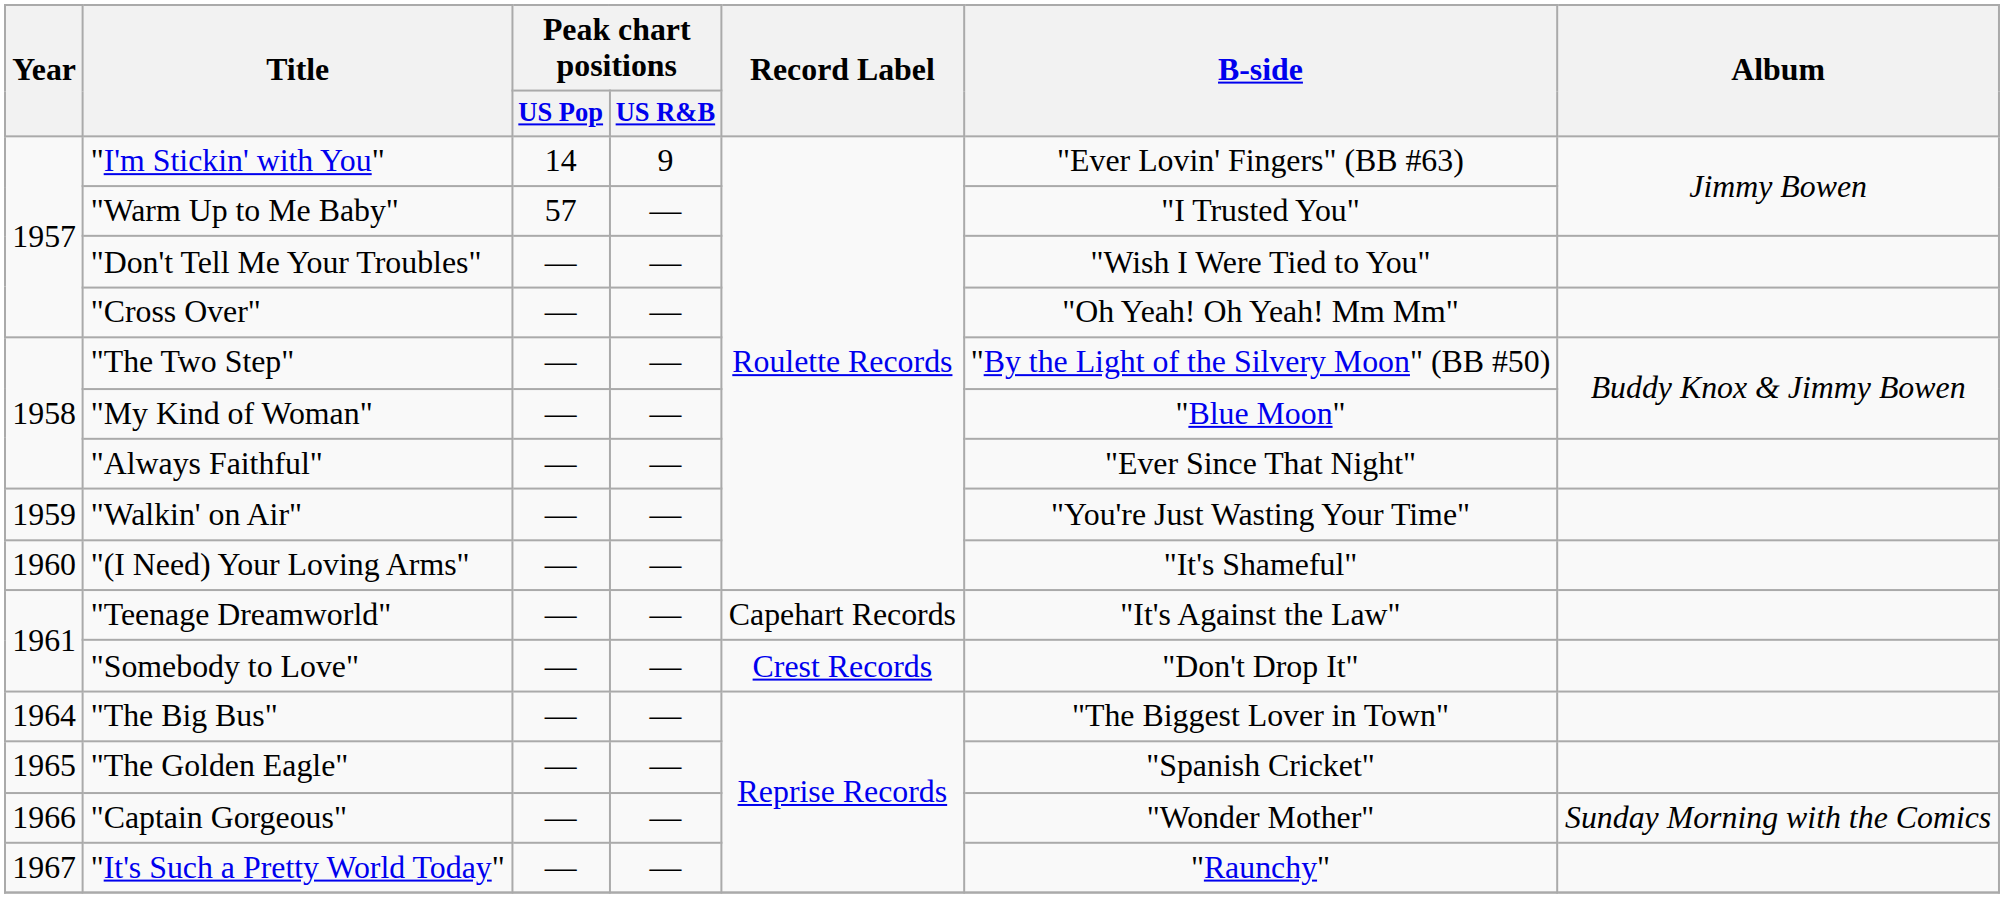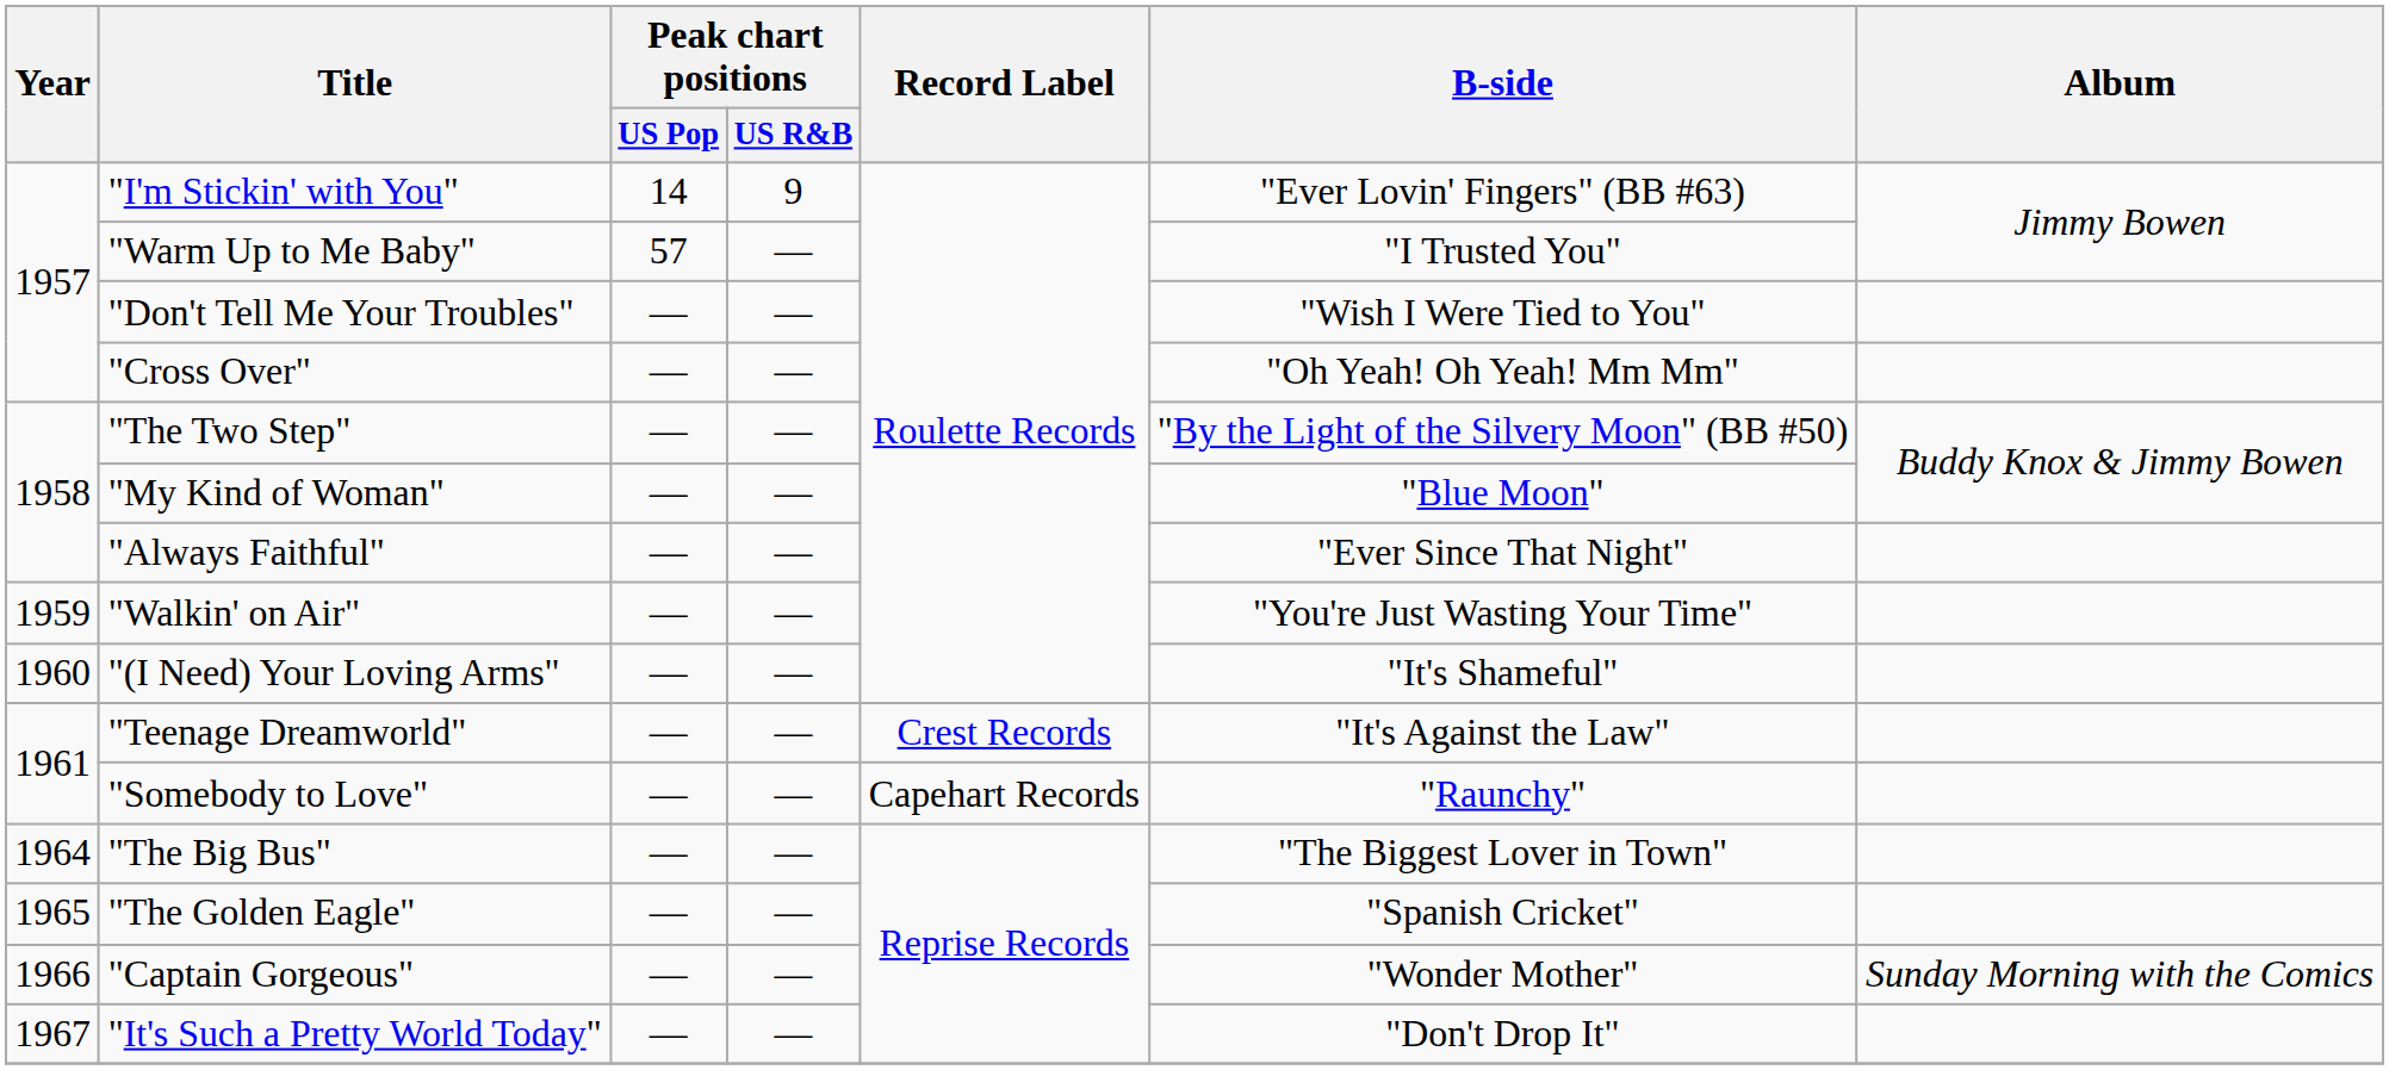"Teenage Dreamworld" | Record Label: Capehart Records -> Crest Records
"Somebody to Love" | Record Label: Crest Records -> Capehart Records
"Somebody to Love" | B-side: "Don't Drop It" -> "Raunchy"
"It's Such a Pretty World Today" | B-side: "Raunchy" -> "Don't Drop It"
